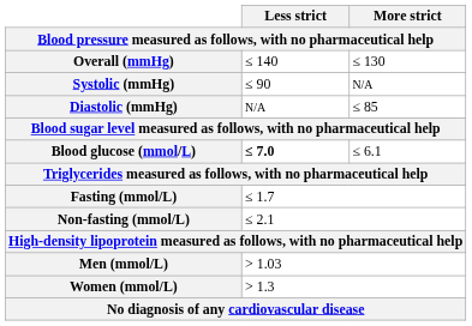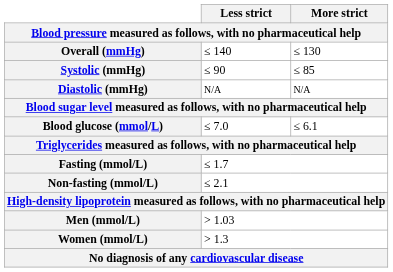Systolic (mmHg) | More strict: N/A -> ≤ 85
Diastolic (mmHg) | More strict: ≤ 85 -> N/A
Blood glucose (mmol/L) | Less strict: bold -> normal
